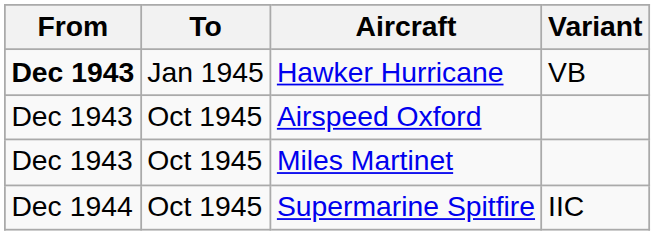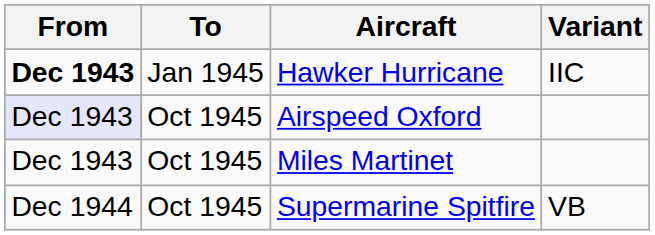Hawker Hurricane | Variant: VB -> IIC
Airspeed Oxford | From: no background -> lavender background
Supermarine Spitfire | Variant: IIC -> VB
